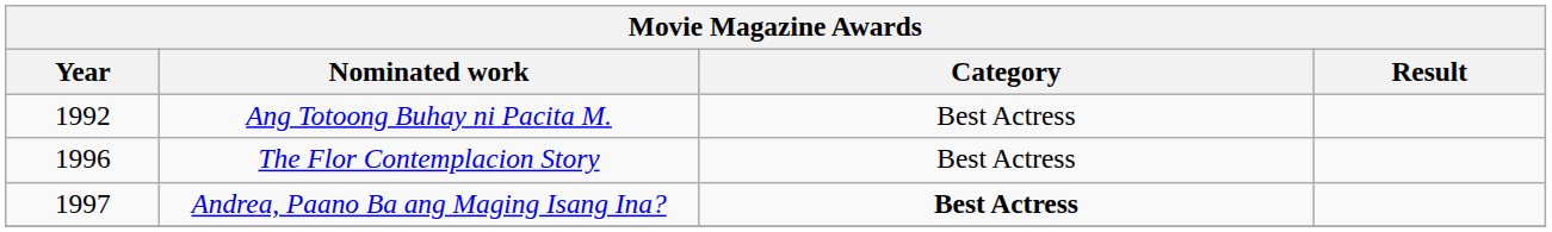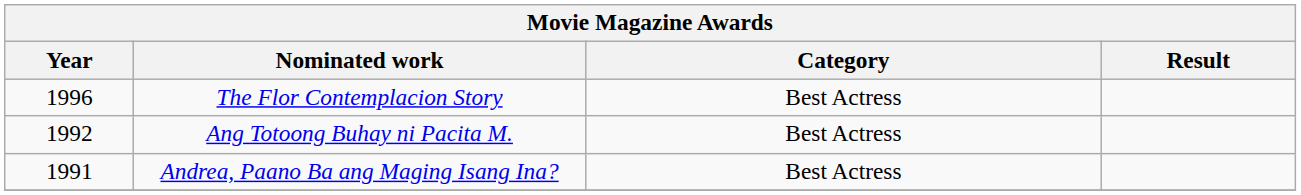rows swapped: The Flor Contemplacion Story <-> Ang Totoong Buhay ni Pacita M.
Andrea, Paano Ba ang Maging Isang Ina? | Year: 1997 -> 1991
Andrea, Paano Ba ang Maging Isang Ina? | Category: bold -> normal
